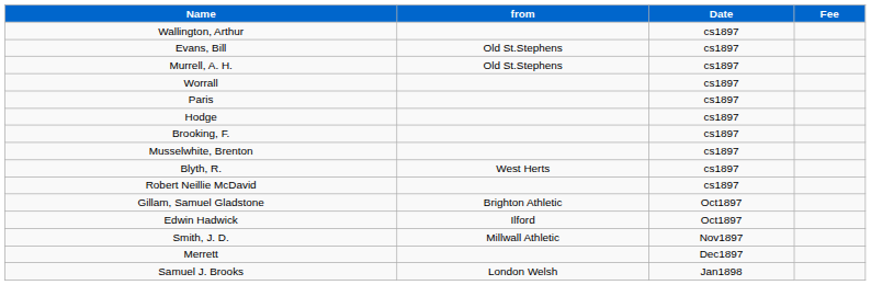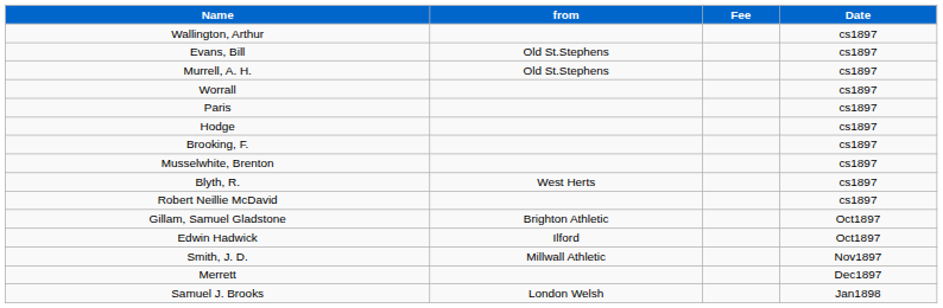columns swapped: Date <-> Fee
